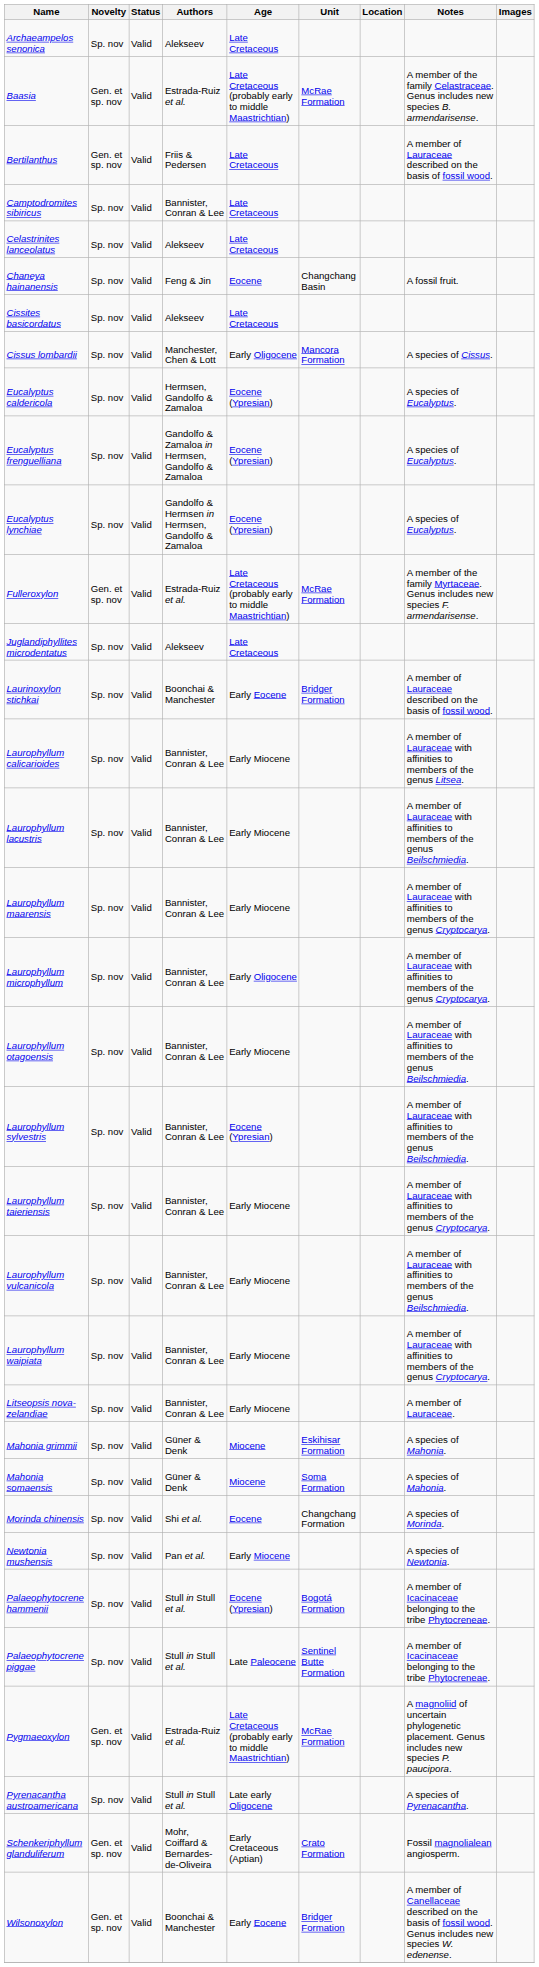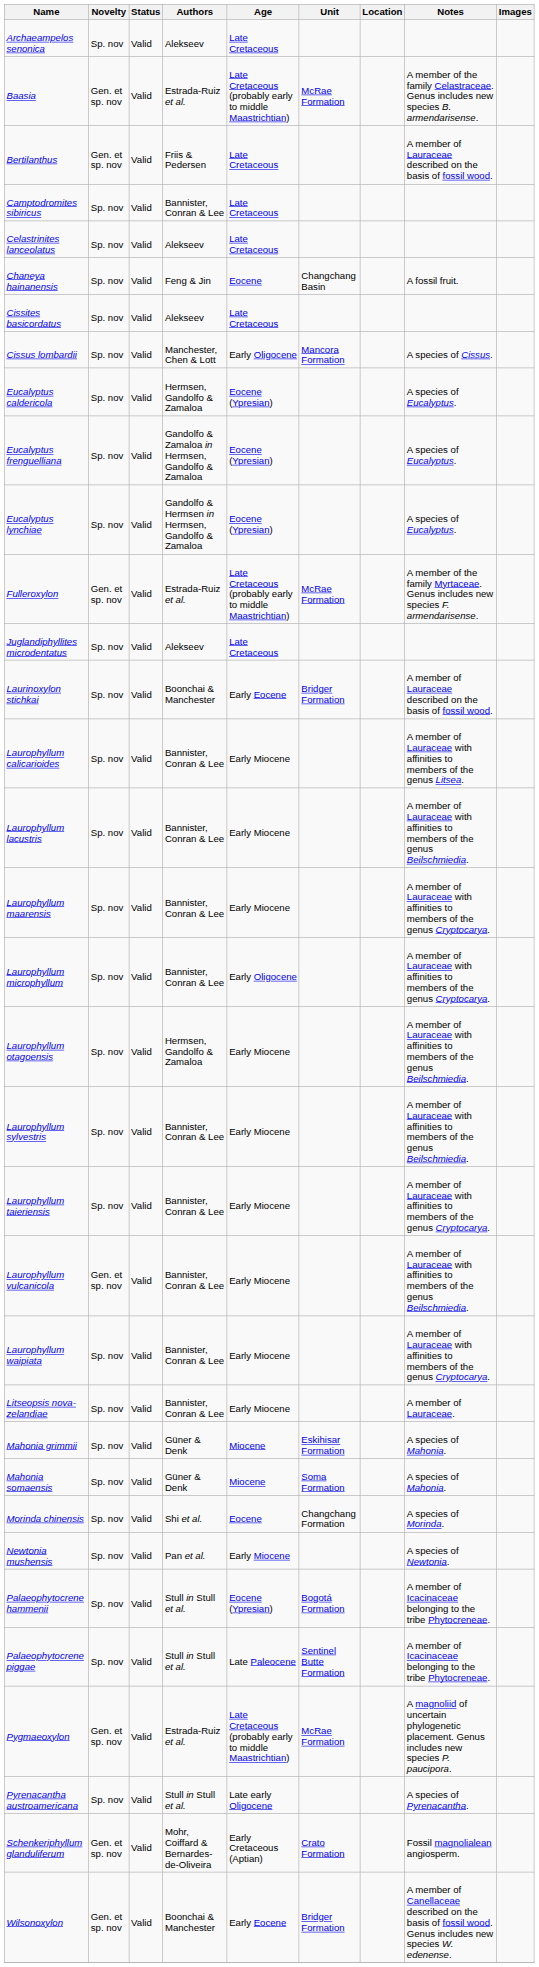Laurophyllum otagoensis | Authors: Bannister, Conran & Lee -> Hermsen, Gandolfo & Zamaloa
Laurophyllum sylvestris | Age: Eocene (Ypresian) -> Early Miocene
Laurophyllum vulcanicola | Novelty: Sp. nov -> Gen. et sp. nov
